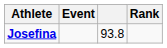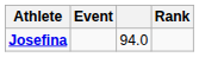Josefina | column 3: 93.8 -> 94.0
